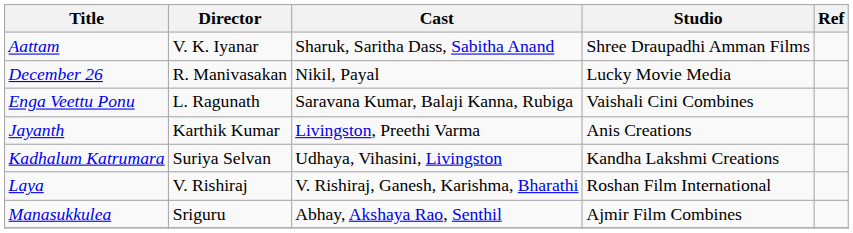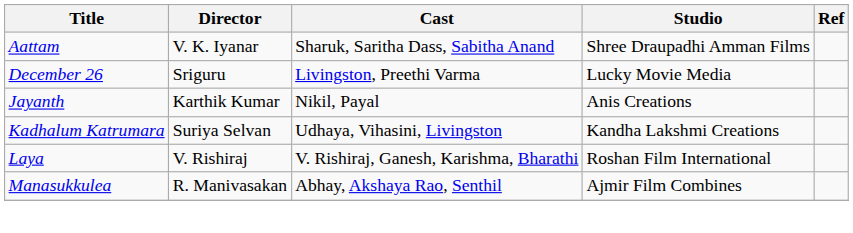December 26 | Director: R. Manivasakan -> Sriguru
December 26 | Cast: Nikil, Payal -> Livingston, Preethi Varma
- row: Enga Veettu Ponu | L. Ragunath | Saravana Kumar, Balaji Kanna, Rubiga | Vaishali Cini Combines
Jayanth | Cast: Livingston, Preethi Varma -> Nikil, Payal
Manasukkulea | Director: Sriguru -> R. Manivasakan
